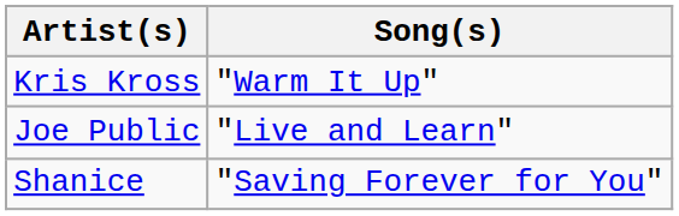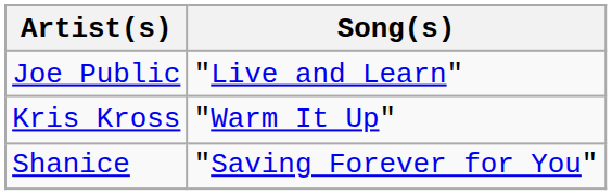rows swapped: Kris Kross <-> Joe Public
